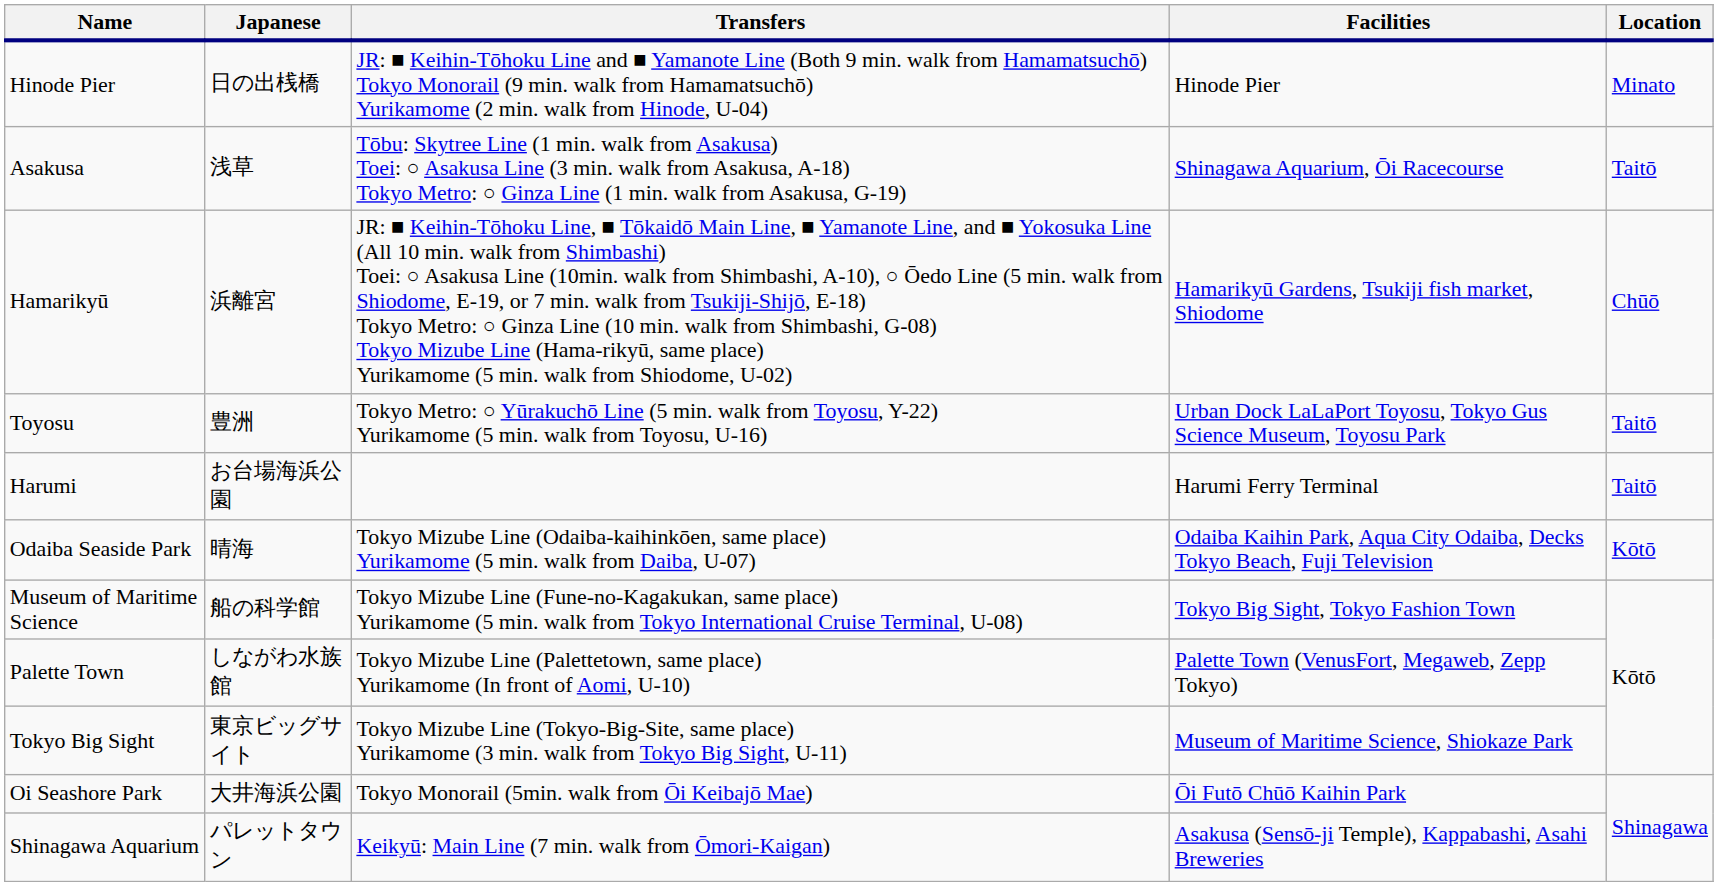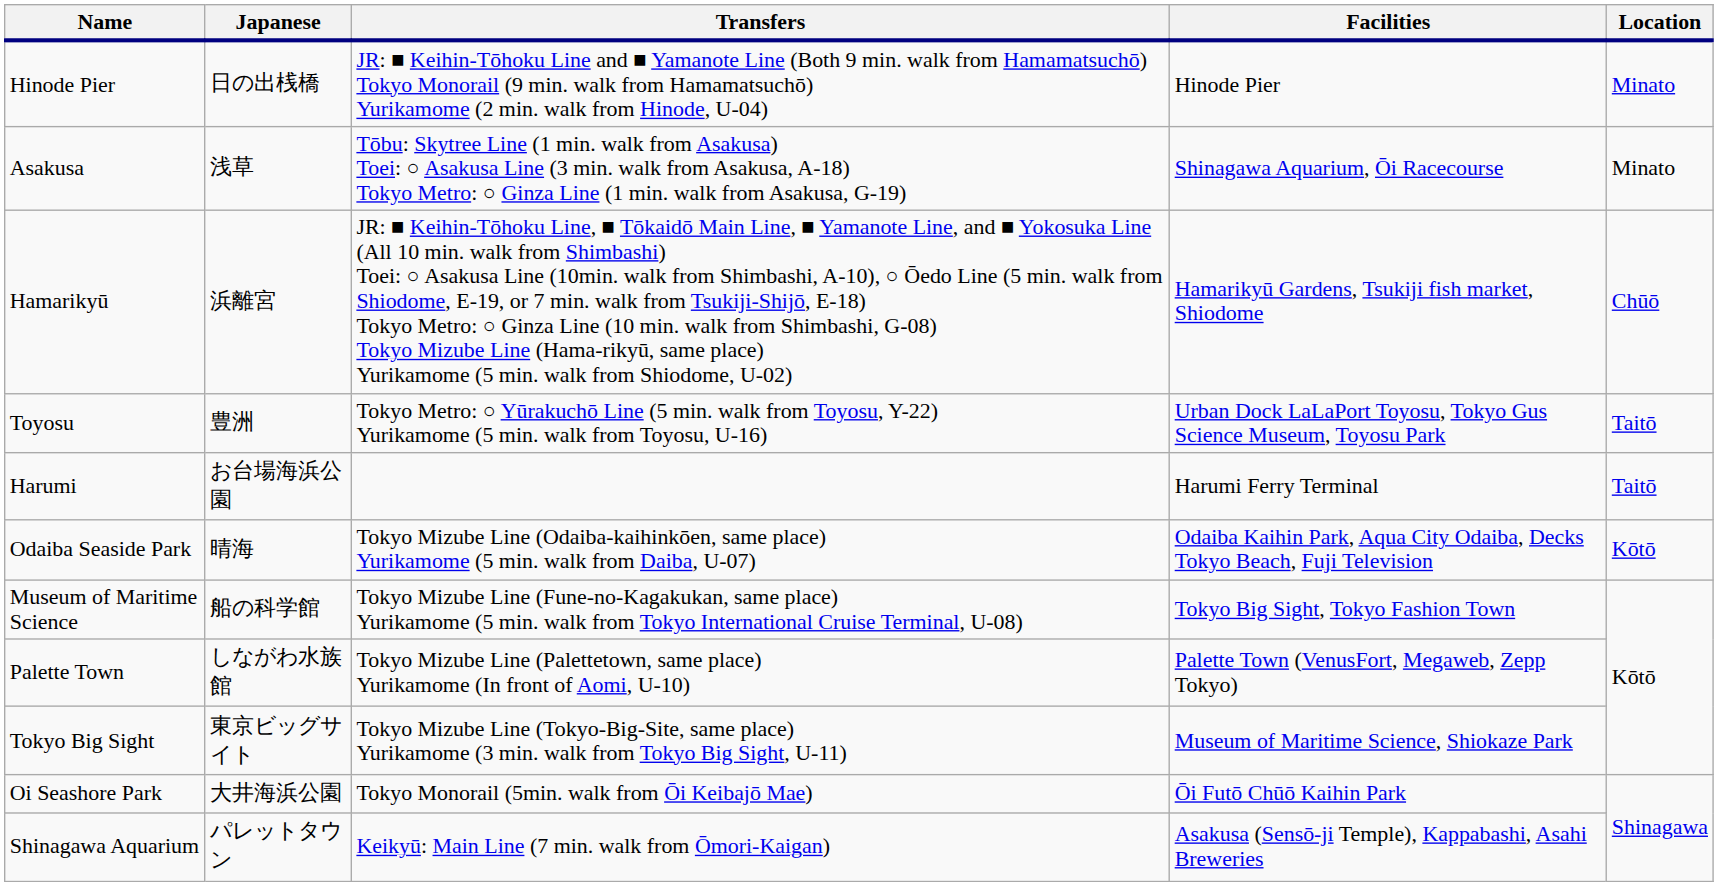Asakusa | Location: Taitō -> Minato
